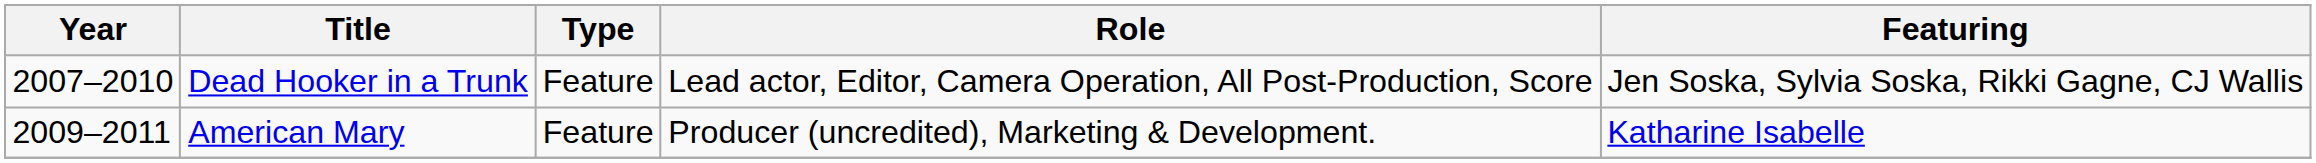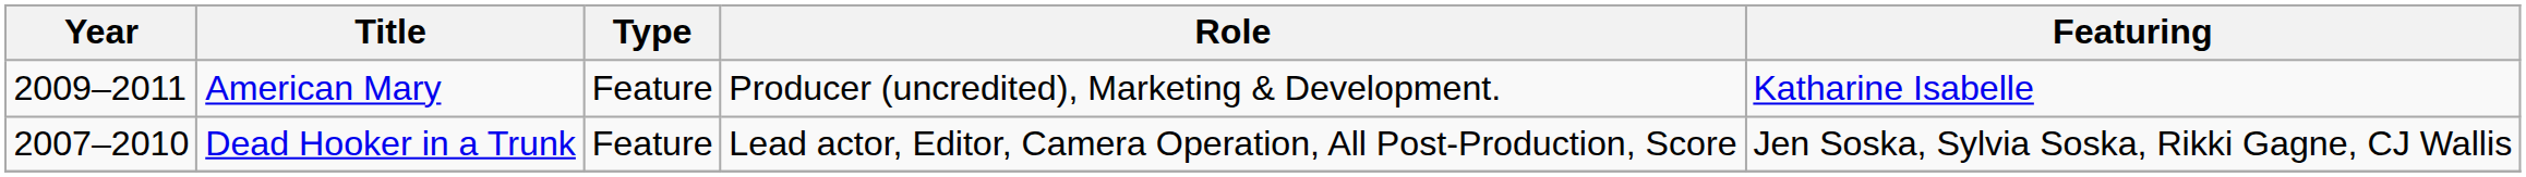rows swapped: American Mary <-> Dead Hooker in a Trunk
